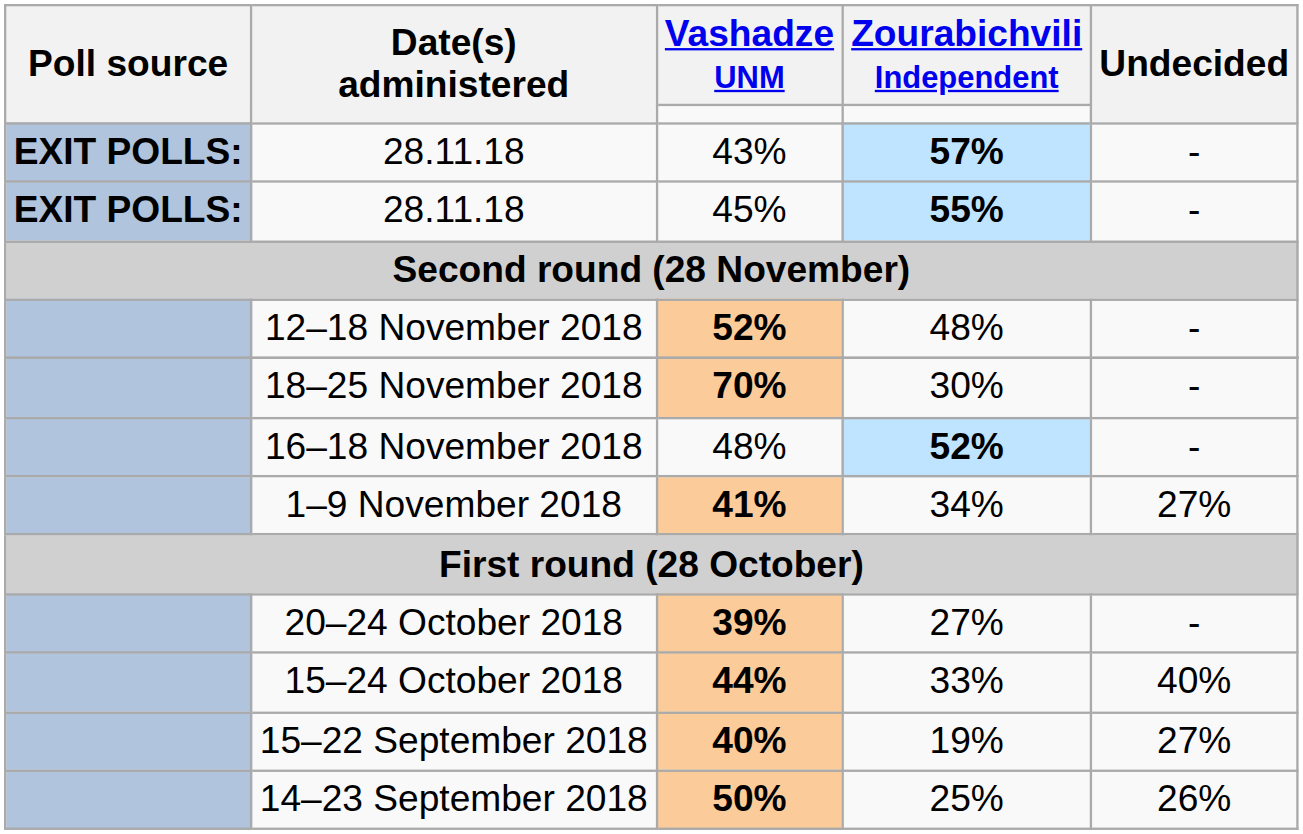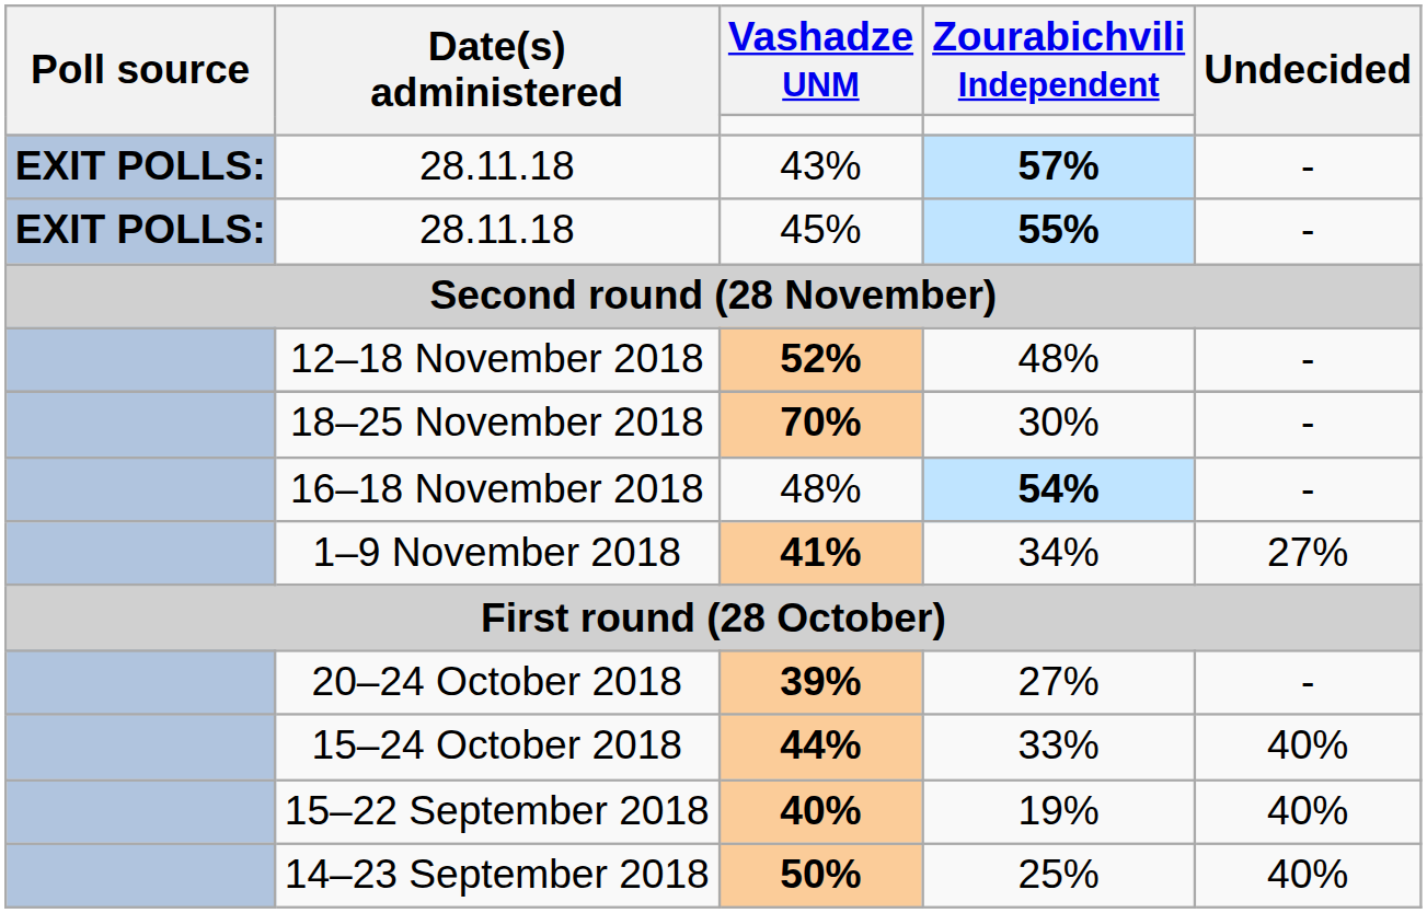16–18 November 2018 | Zourabichvili Independent: 52% -> 54%
15–22 September 2018 | Undecided: 27% -> 40%
14–23 September 2018 | Undecided: 26% -> 40%
